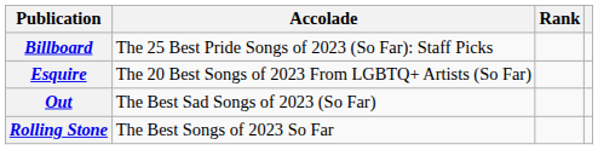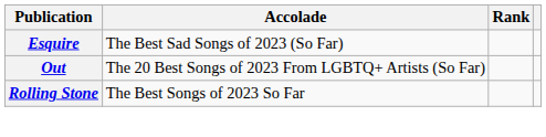- row: Billboard | The 25 Best Pride Songs of 2023 (So Far): Staff Picks
Esquire | Accolade: The 20 Best Songs of 2023 From LGBTQ+ Artists (So Far) -> The Best Sad Songs of 2023 (So Far)
Out | Accolade: The Best Sad Songs of 2023 (So Far) -> The 20 Best Songs of 2023 From LGBTQ+ Artists (So Far)
